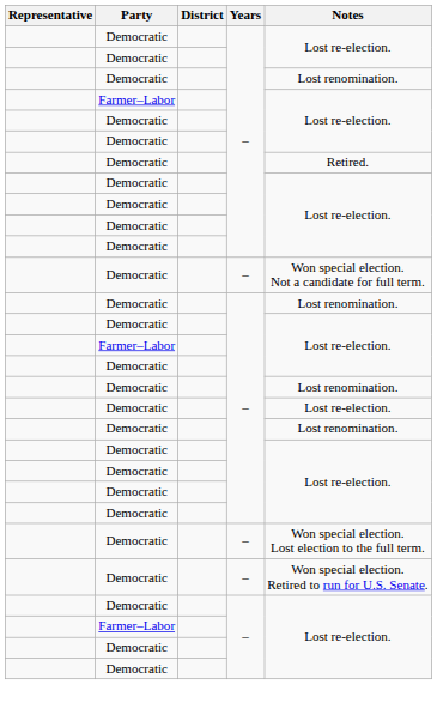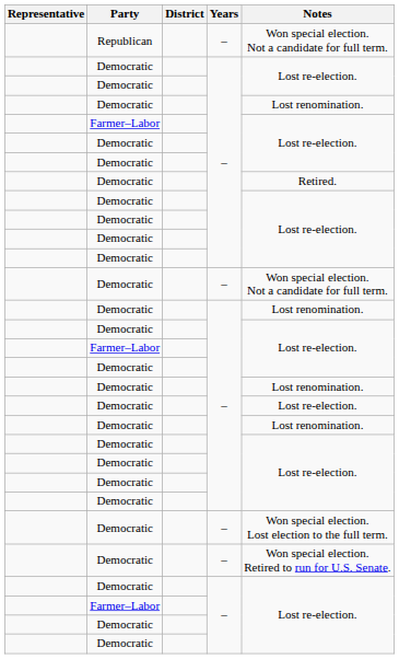+ row: Republican | – | Won special election. Not a candidate for full term.
